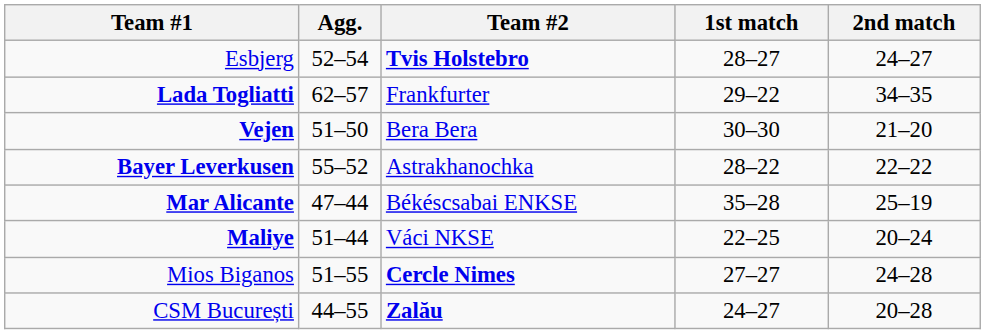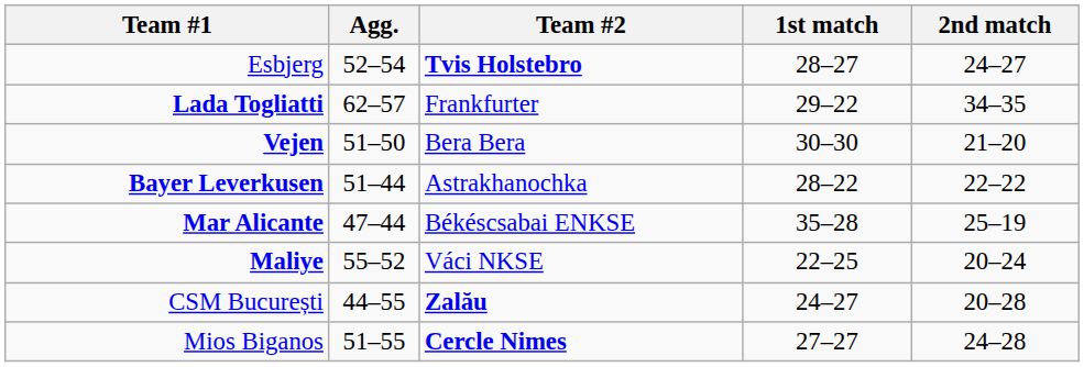Bayer Leverkusen | Agg.: 55–52 -> 51–44
Maliye | Agg.: 51–44 -> 55–52
rows swapped: Mios Biganos <-> CSM București
